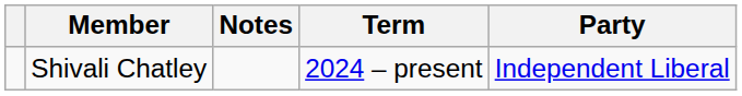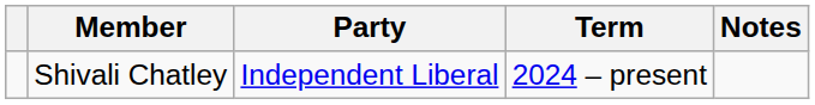columns swapped: Party <-> Notes
